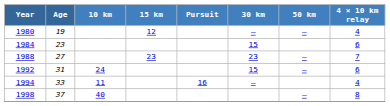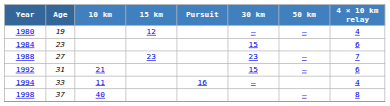1992 | 10 km: 24 -> 21
